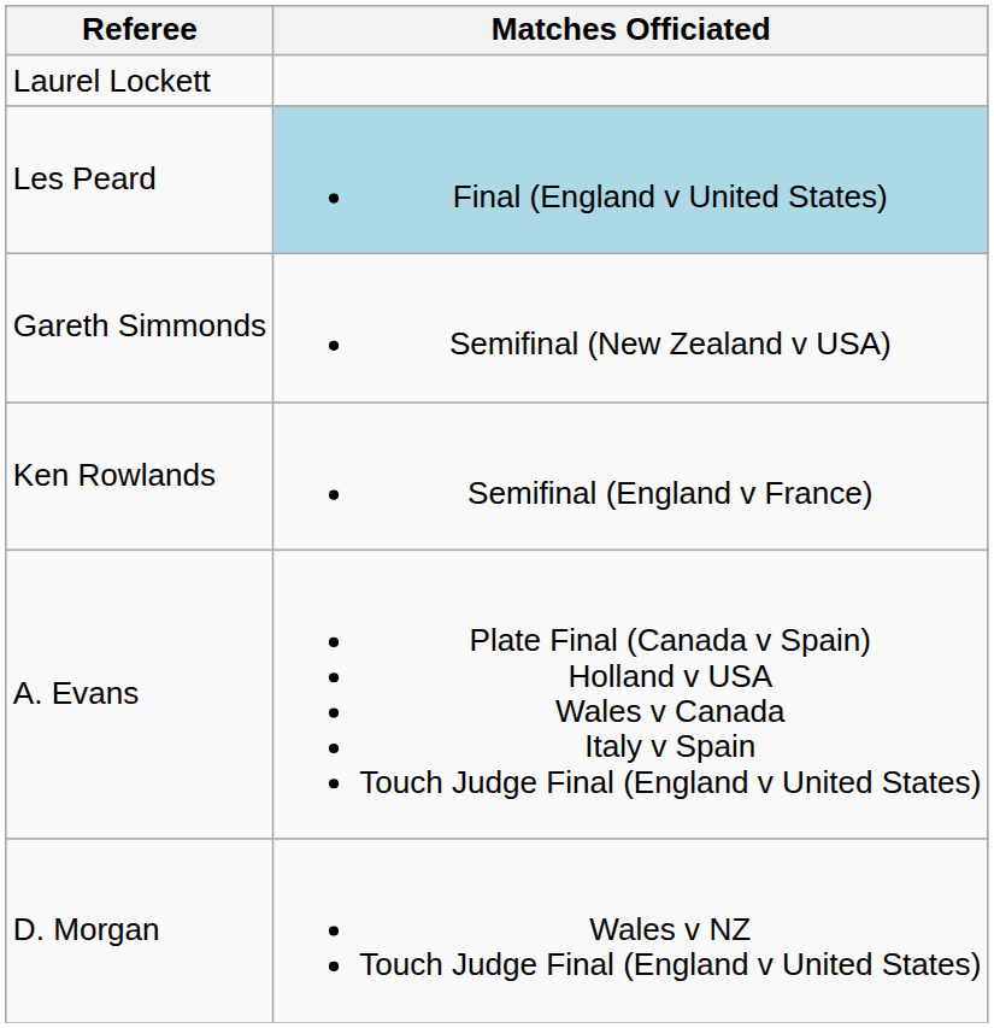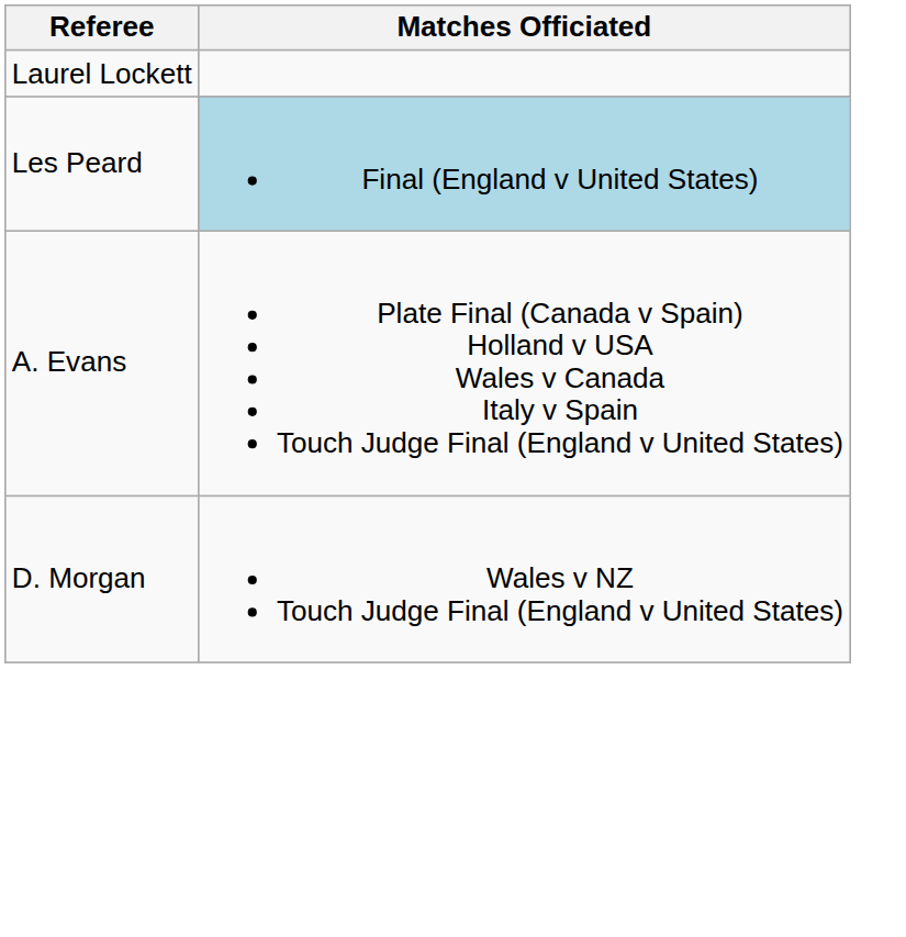- row: Gareth Simmonds | Semifinal (New Zealand v USA)
- row: Ken Rowlands | Semifinal (England v France)
